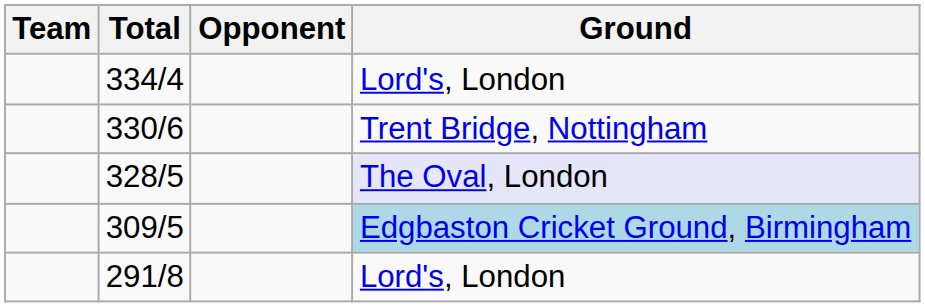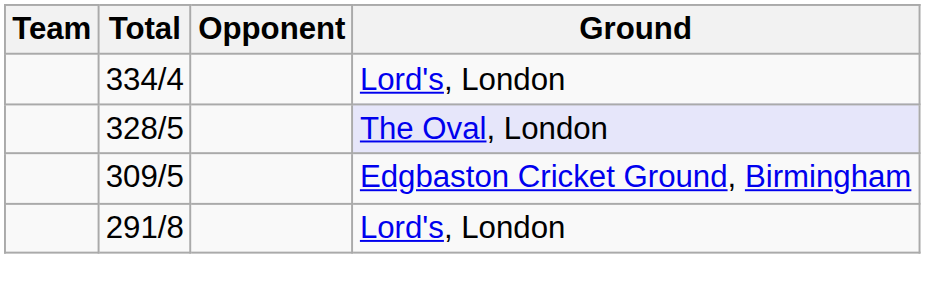- row: 330/6 | Trent Bridge, Nottingham
309/5 | Ground: lightblue background -> no background
